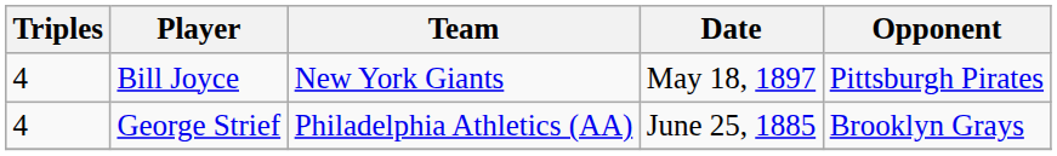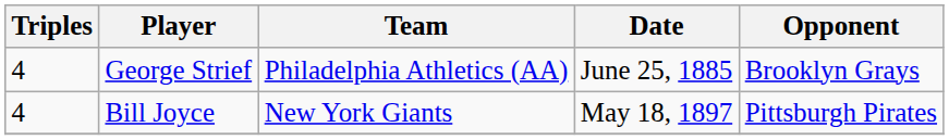rows swapped: George Strief <-> Bill Joyce
